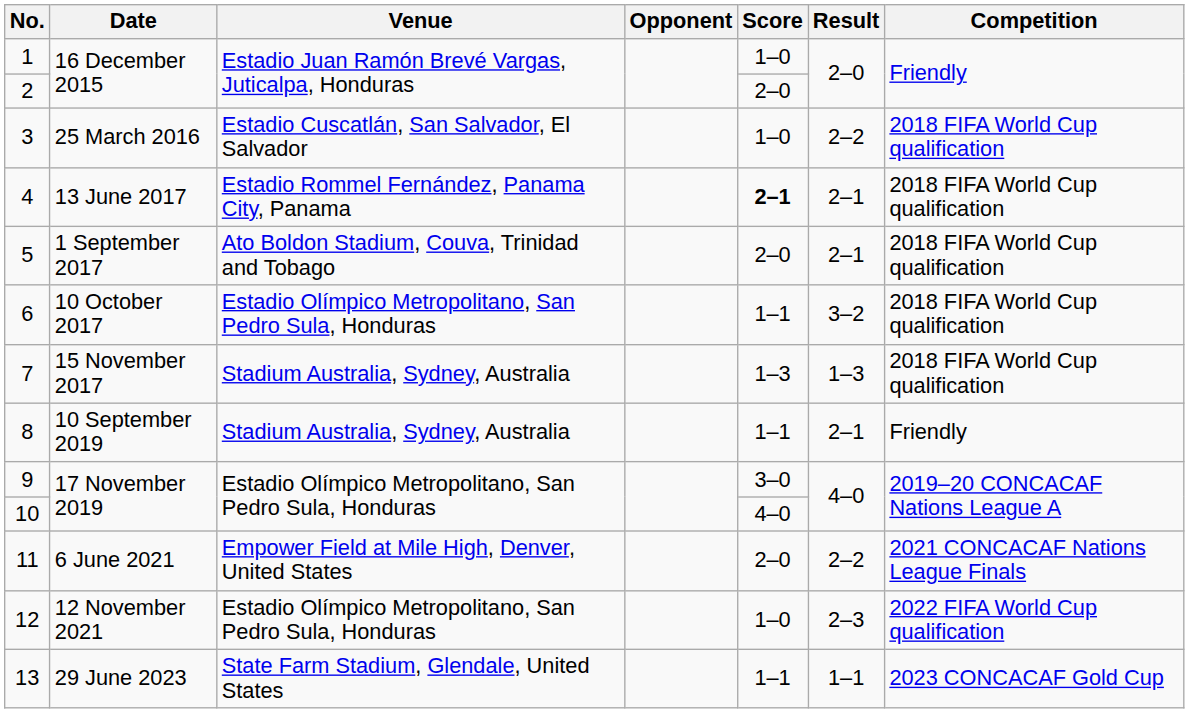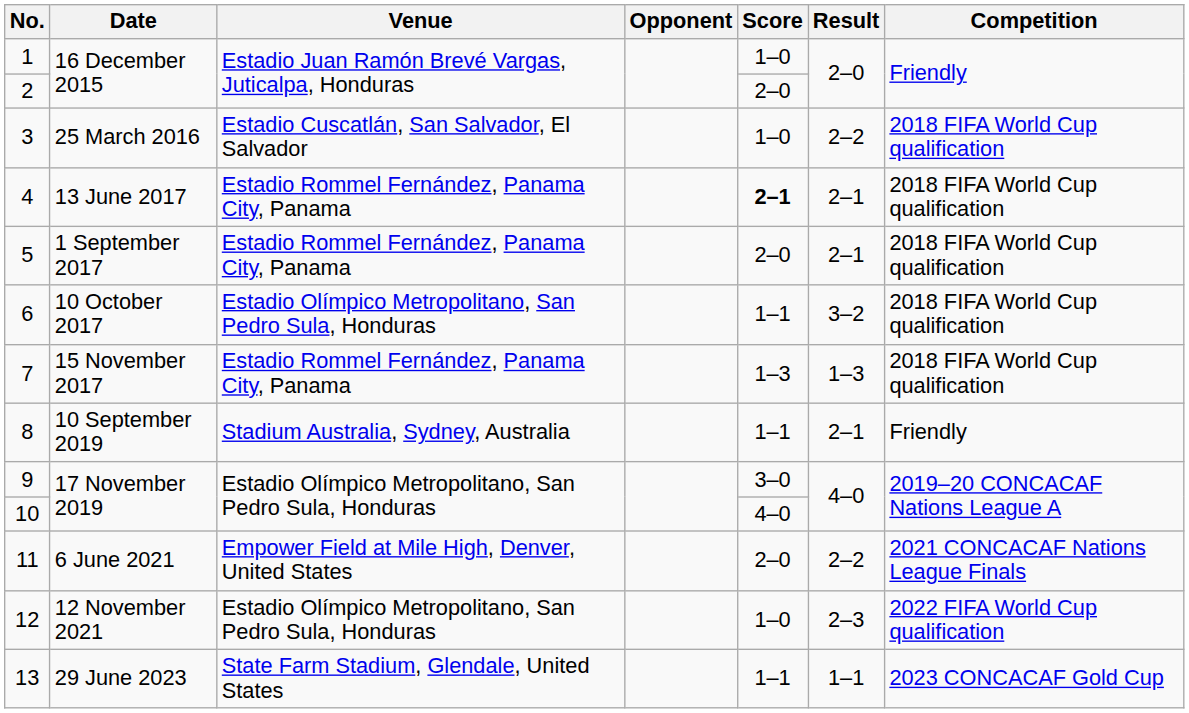5 | Venue: Ato Boldon Stadium, Couva, Trinidad and Tobago -> Estadio Rommel Fernández, Panama City, Panama
7 | Venue: Stadium Australia, Sydney, Australia -> Estadio Rommel Fernández, Panama City, Panama
